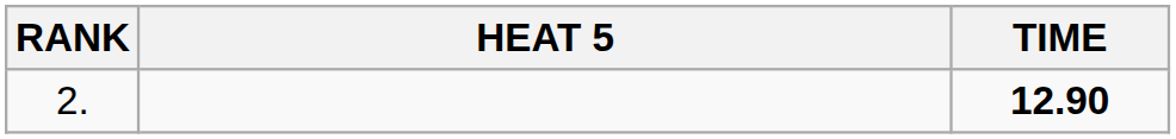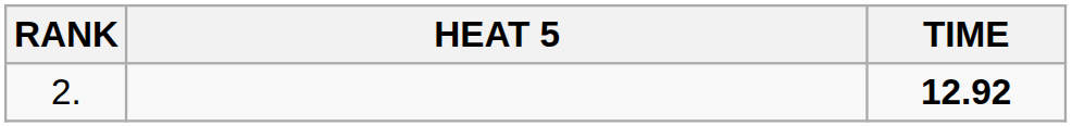2. | TIME: 12.90 -> 12.92
